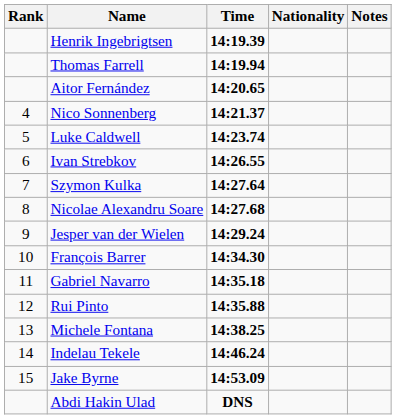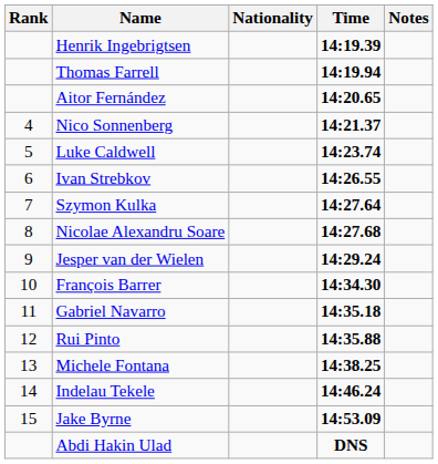columns swapped: Nationality <-> Time
